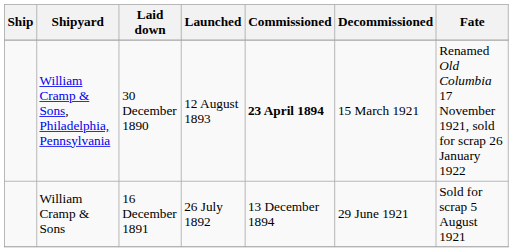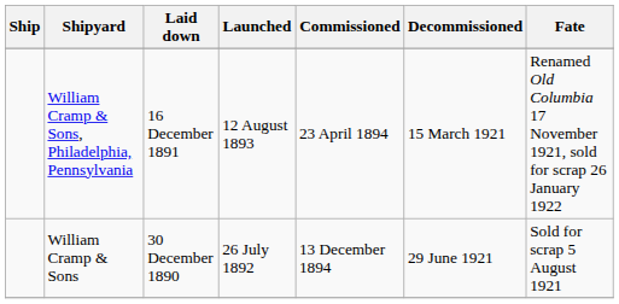William Cramp & Sons, Philadelphia, Pennsylvania | Laid down: 30 December 1890 -> 16 December 1891
William Cramp & Sons, Philadelphia, Pennsylvania | Commissioned: bold -> normal
William Cramp & Sons | Laid down: 16 December 1891 -> 30 December 1890
